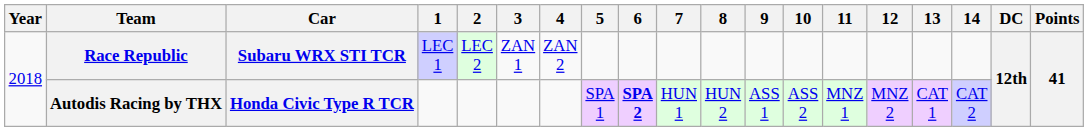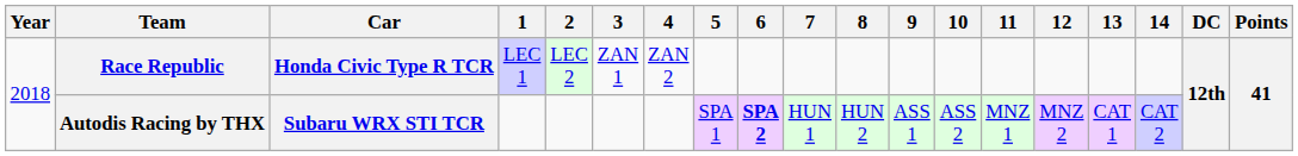Race Republic | Car: Subaru WRX STI TCR -> Honda Civic Type R TCR
Autodis Racing by THX | Car: Honda Civic Type R TCR -> Subaru WRX STI TCR
